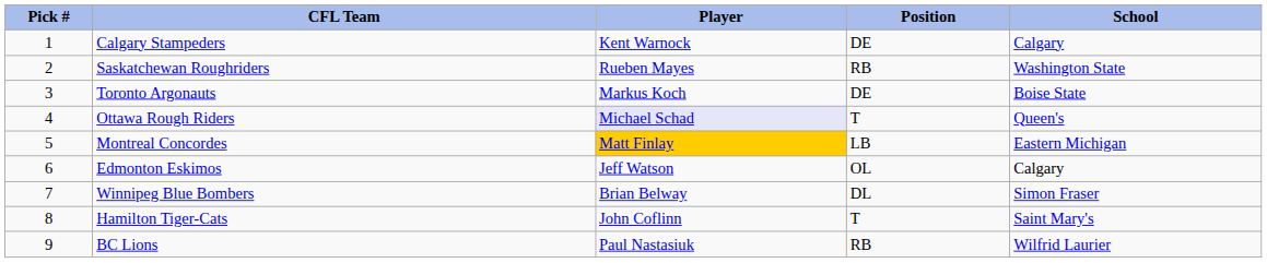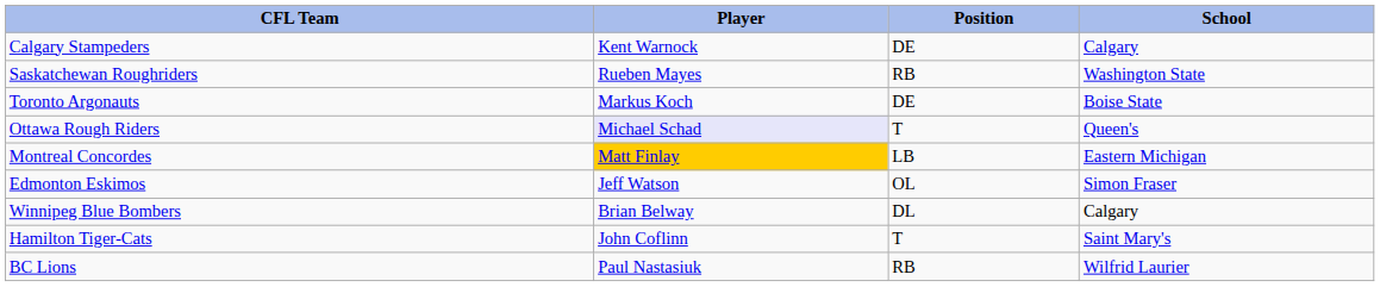- column: Pick # | 1 | 2 | 3 | 4 | 5 | 6 | 7 | 8 | 9
Edmonton Eskimos | School: Calgary -> Simon Fraser
Winnipeg Blue Bombers | School: Simon Fraser -> Calgary
